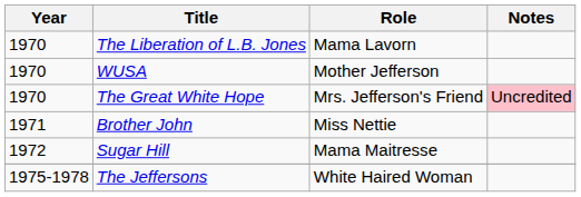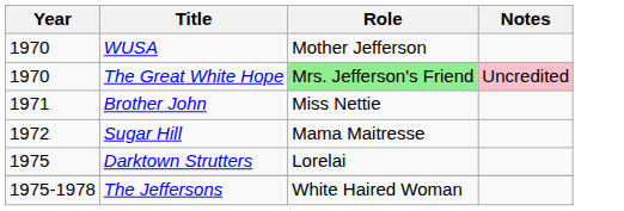- row: 1970 | The Liberation of L.B. Jones | Mama Lavorn
The Great White Hope | Role: no background -> lightgreen background
+ row: 1975 | Darktown Strutters | Lorelai
